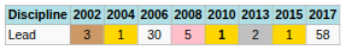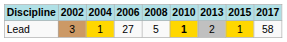Lead | 2006: 30 -> 27
Lead | 2008: pink background -> no background
